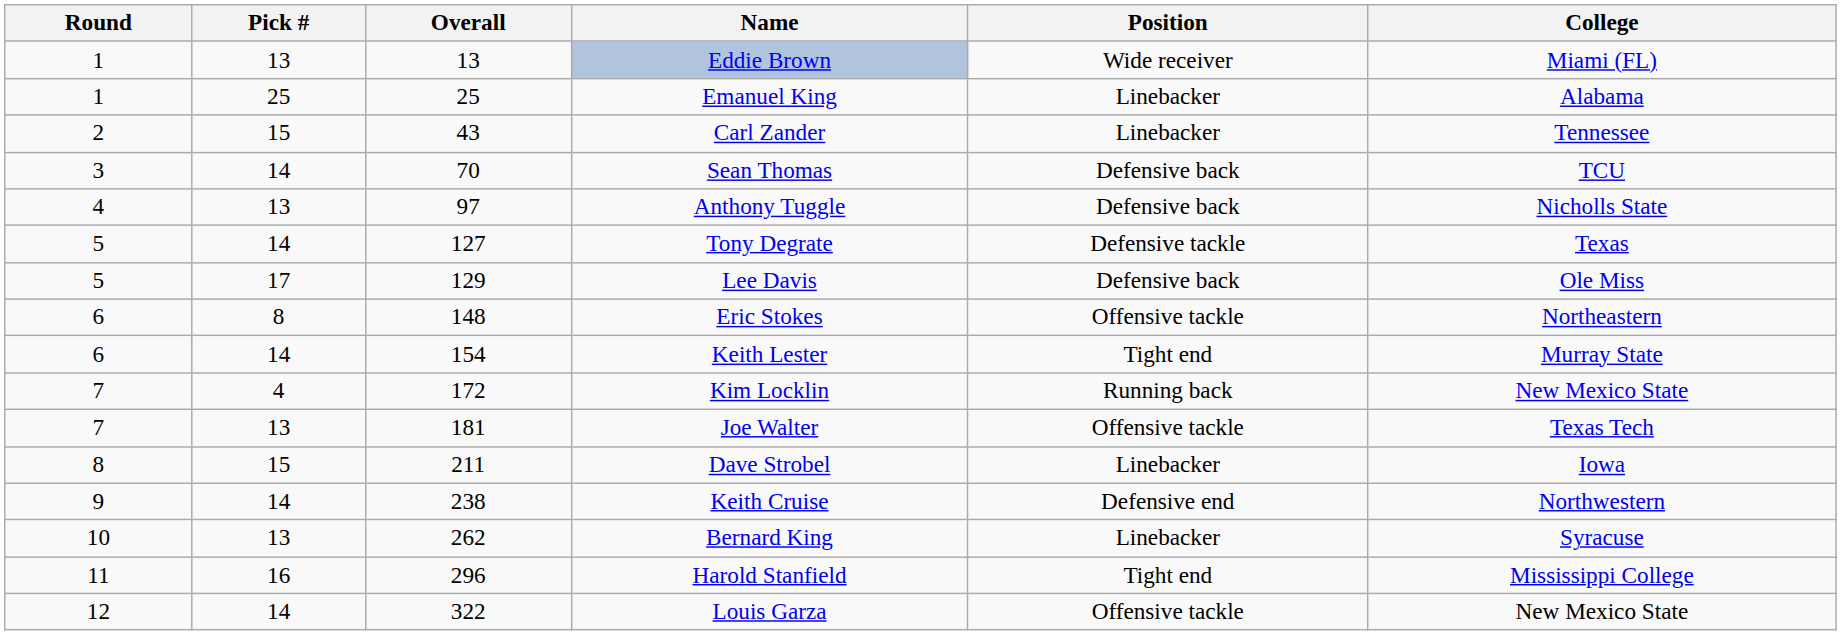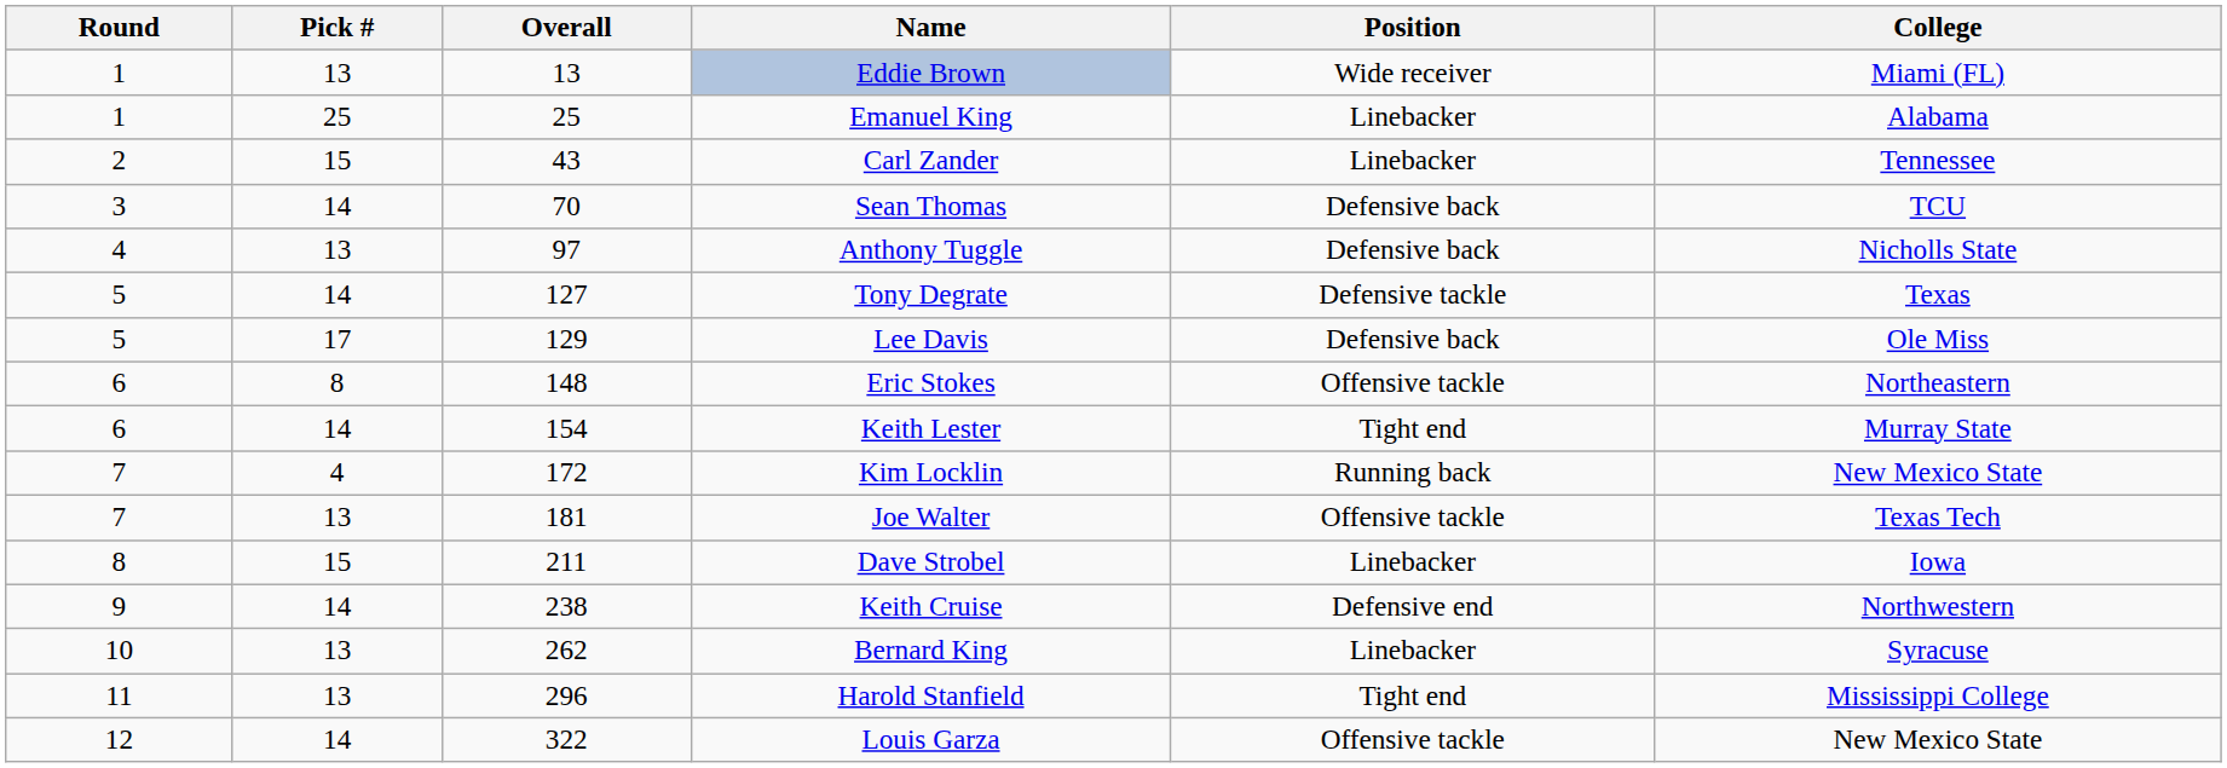Harold Stanfield | Pick #: 16 -> 13
